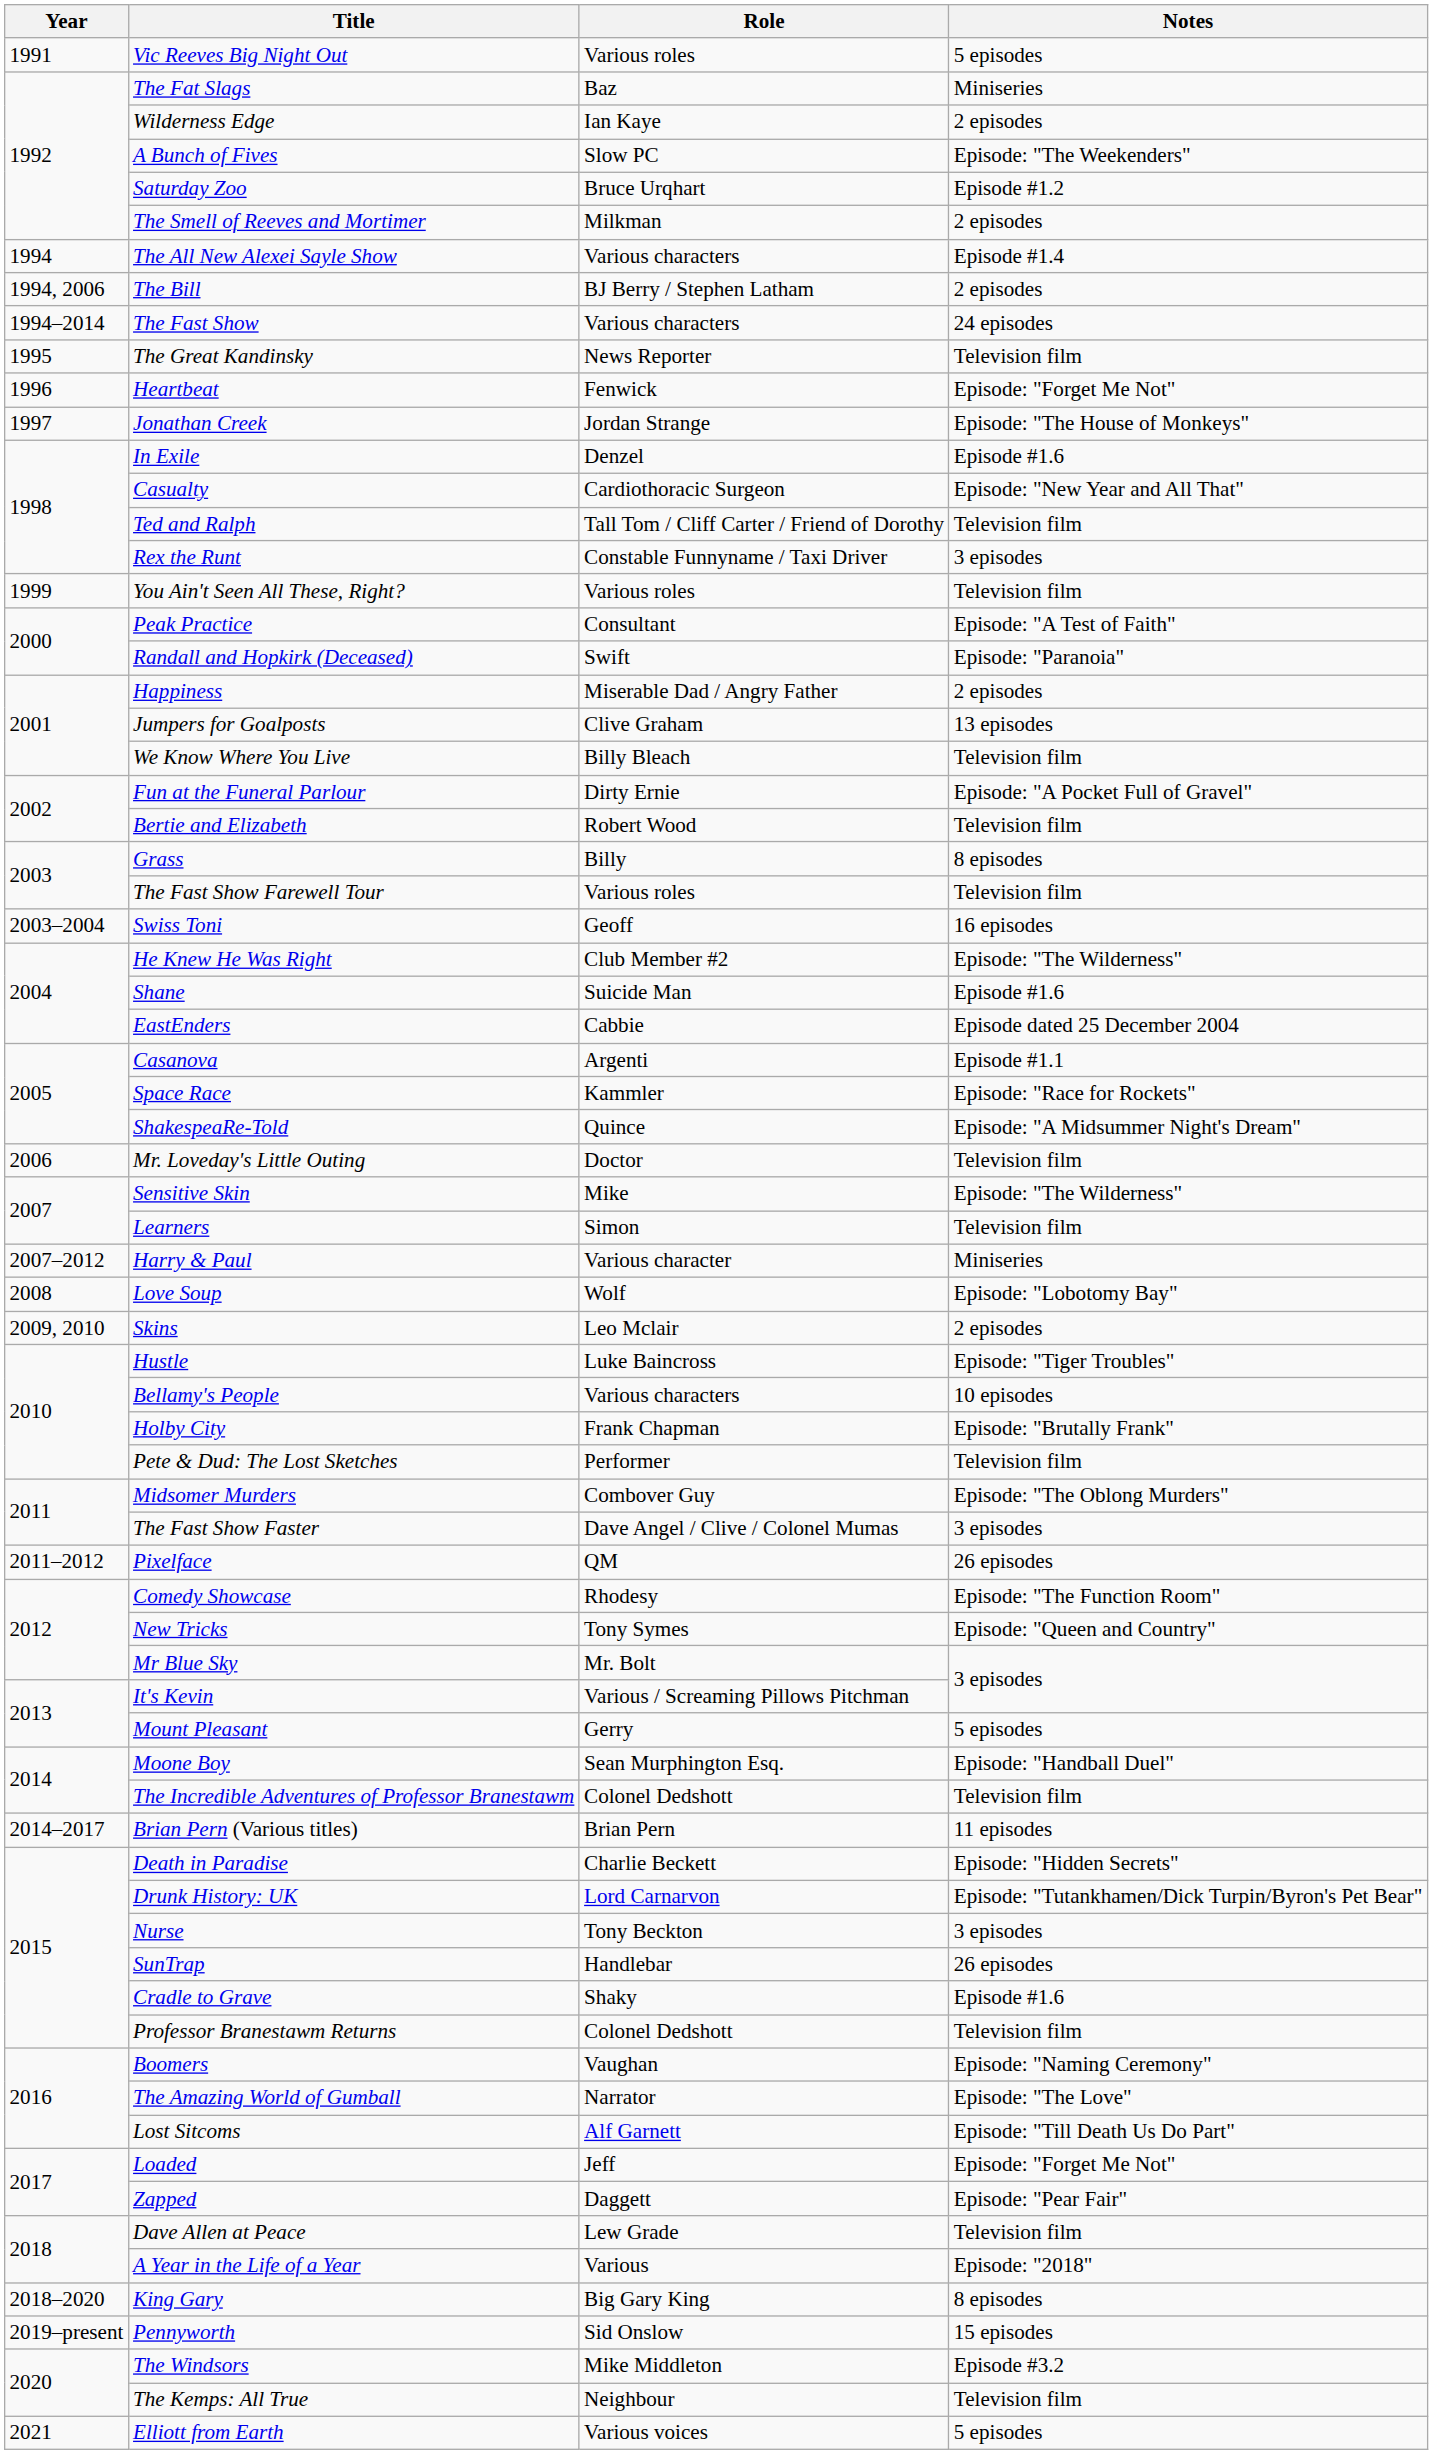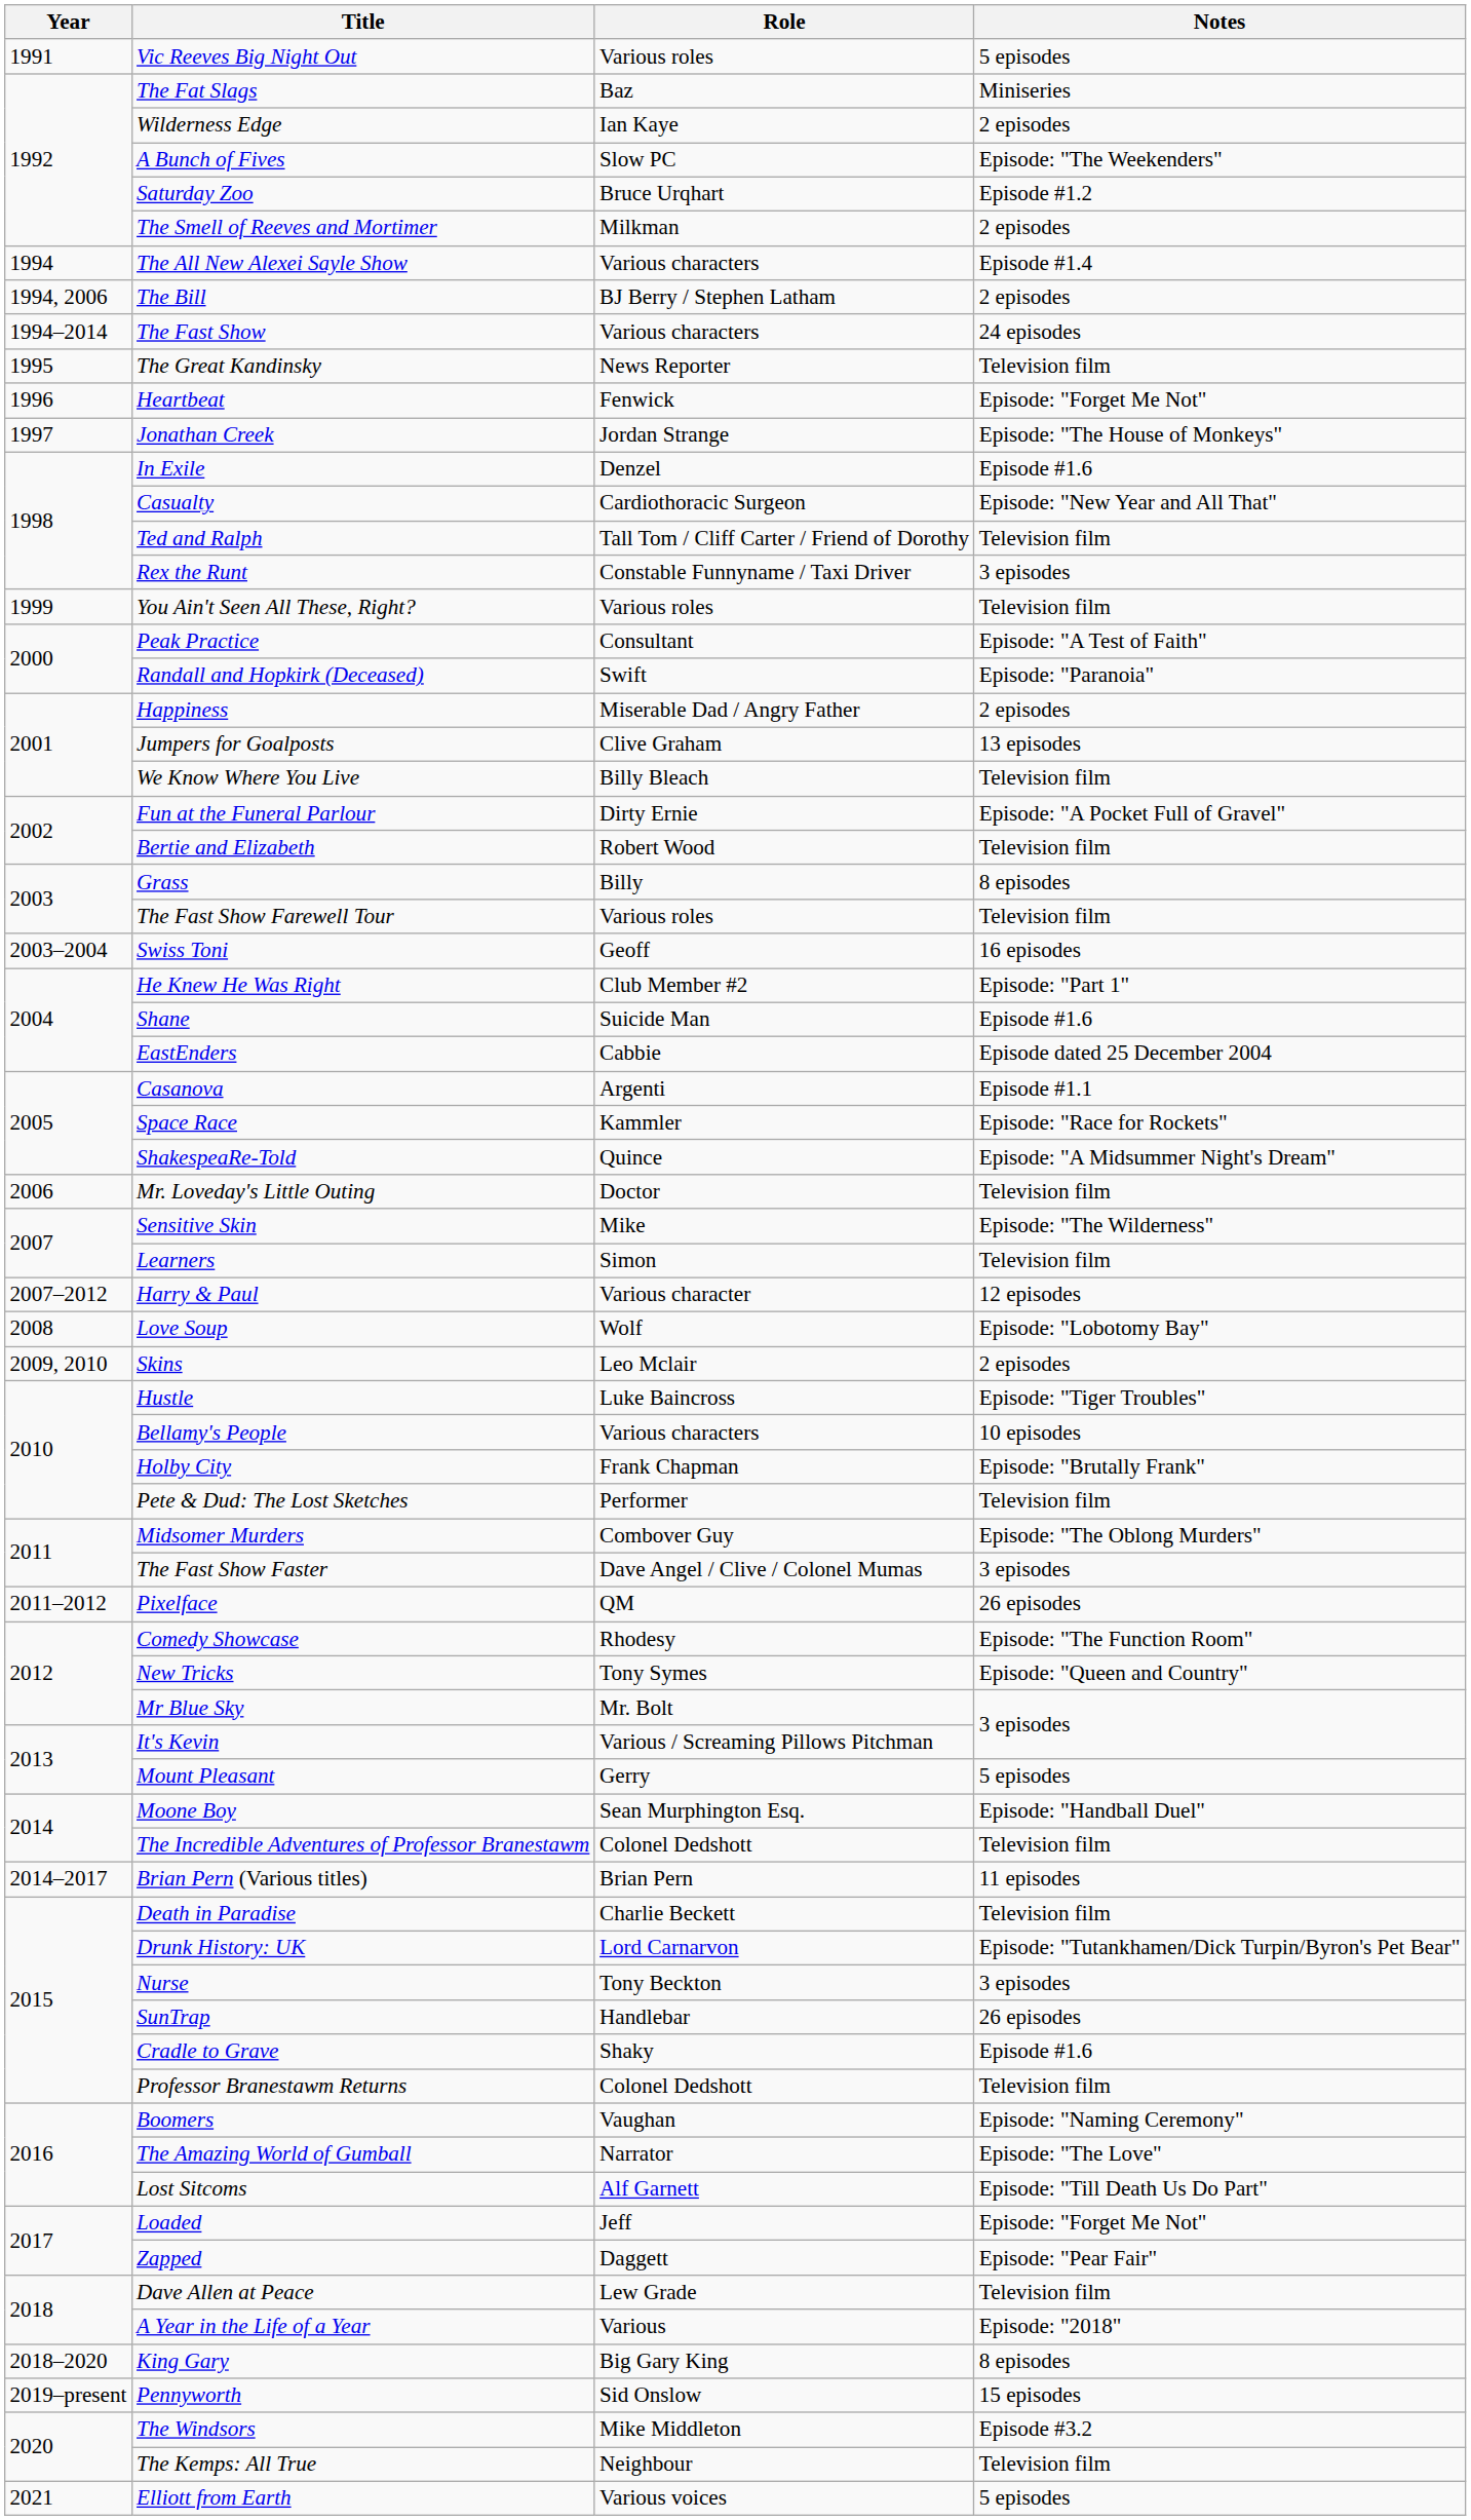He Knew He Was Right | Notes: Episode: "The Wilderness" -> Episode: "Part 1"
Harry & Paul | Notes: Miniseries -> 12 episodes
Death in Paradise | Notes: Episode: "Hidden Secrets" -> Television film
